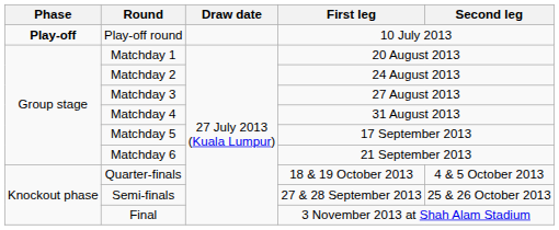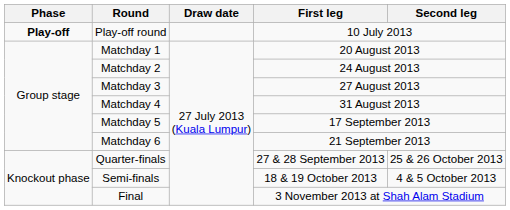Quarter-finals | First leg: 18 & 19 October 2013 -> 27 & 28 September 2013
Quarter-finals | Second leg: 4 & 5 October 2013 -> 25 & 26 October 2013
Semi-finals | First leg: 27 & 28 September 2013 -> 18 & 19 October 2013
Semi-finals | Second leg: 25 & 26 October 2013 -> 4 & 5 October 2013
